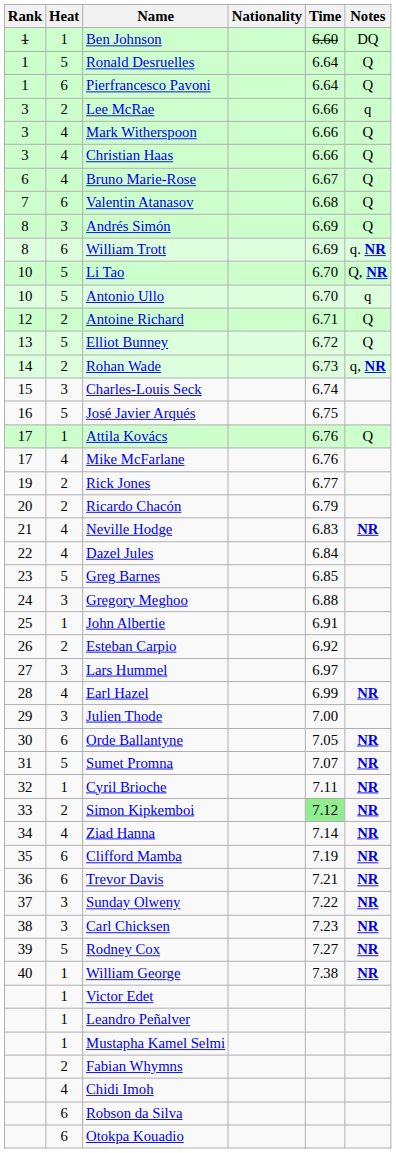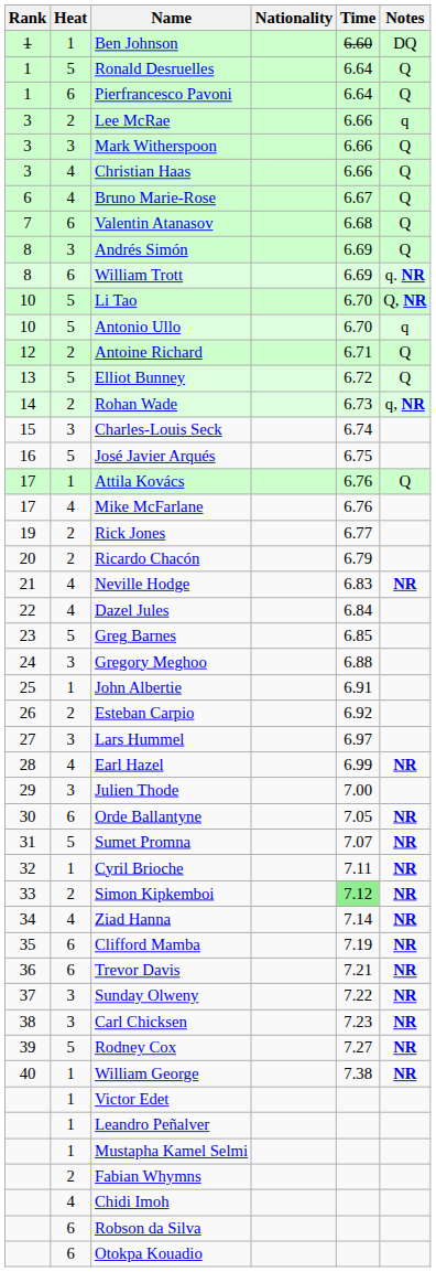Mark Witherspoon | Heat: 4 -> 3
